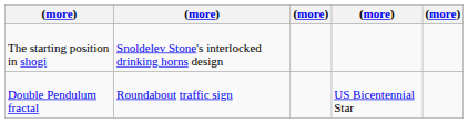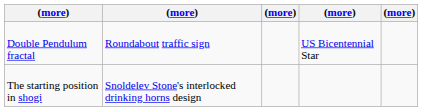rows swapped: Double Pendulum fractal <-> The starting position in shogi
